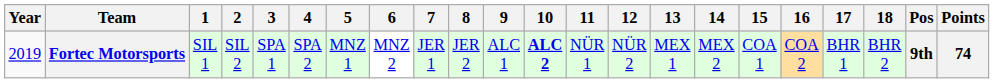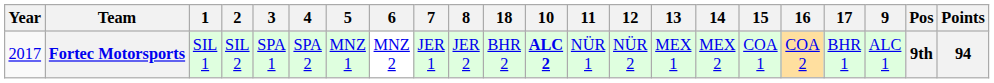columns swapped: 9 <-> 18
Fortec Motorsports | Year: 2019 -> 2017
Fortec Motorsports | Points: 74 -> 94
